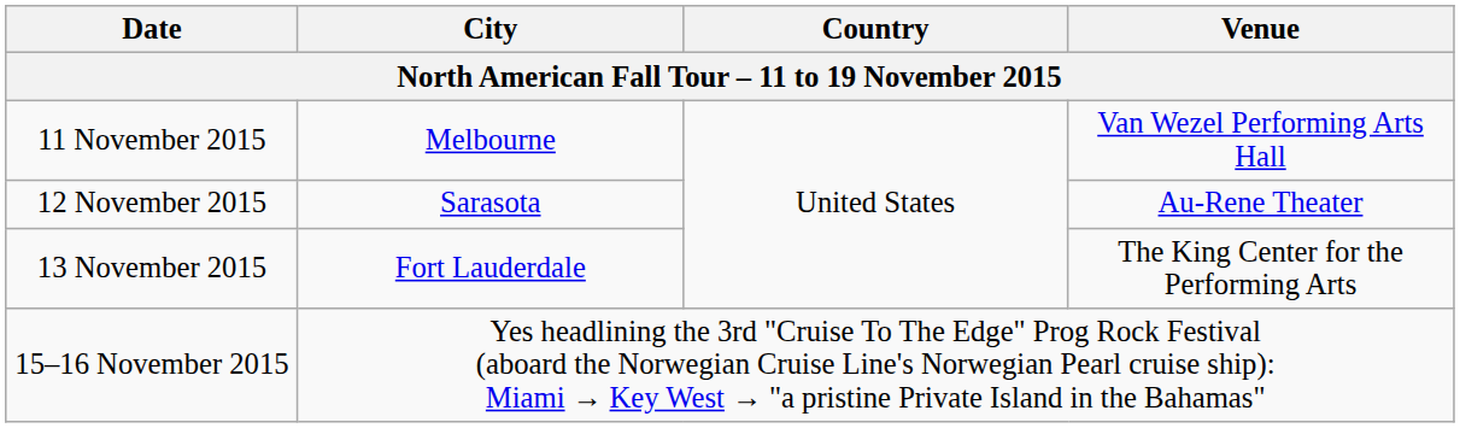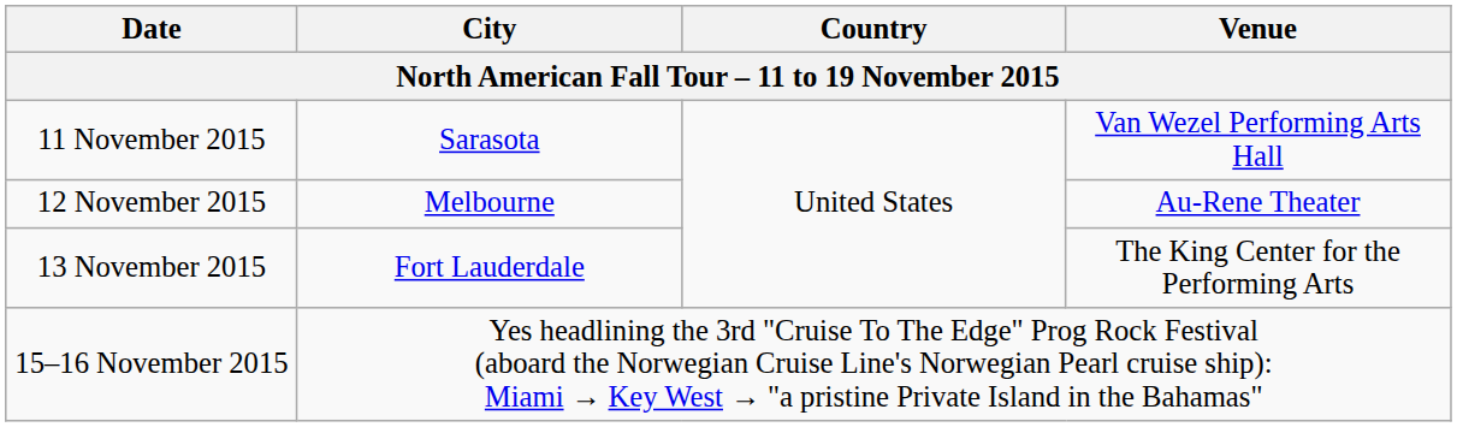11 November 2015 | City / North American Fall Tour – 11 to 19 November 2015: Melbourne -> Sarasota
12 November 2015 | City / North American Fall Tour – 11 to 19 November 2015: Sarasota -> Melbourne
